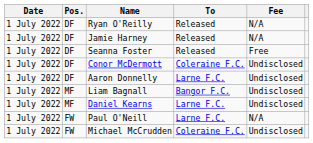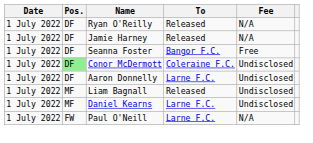Seanna Foster | To: Released -> Bangor F.C.
Conor McDermott | Pos.: no background -> lightgreen background
Liam Bagnall | To: Bangor F.C. -> Released
- row: 1 July 2022 | FW | Michael McCrudden | Coleraine F.C. | Undisclosed
